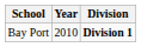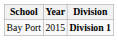Bay Port | Year: 2010 -> 2015
